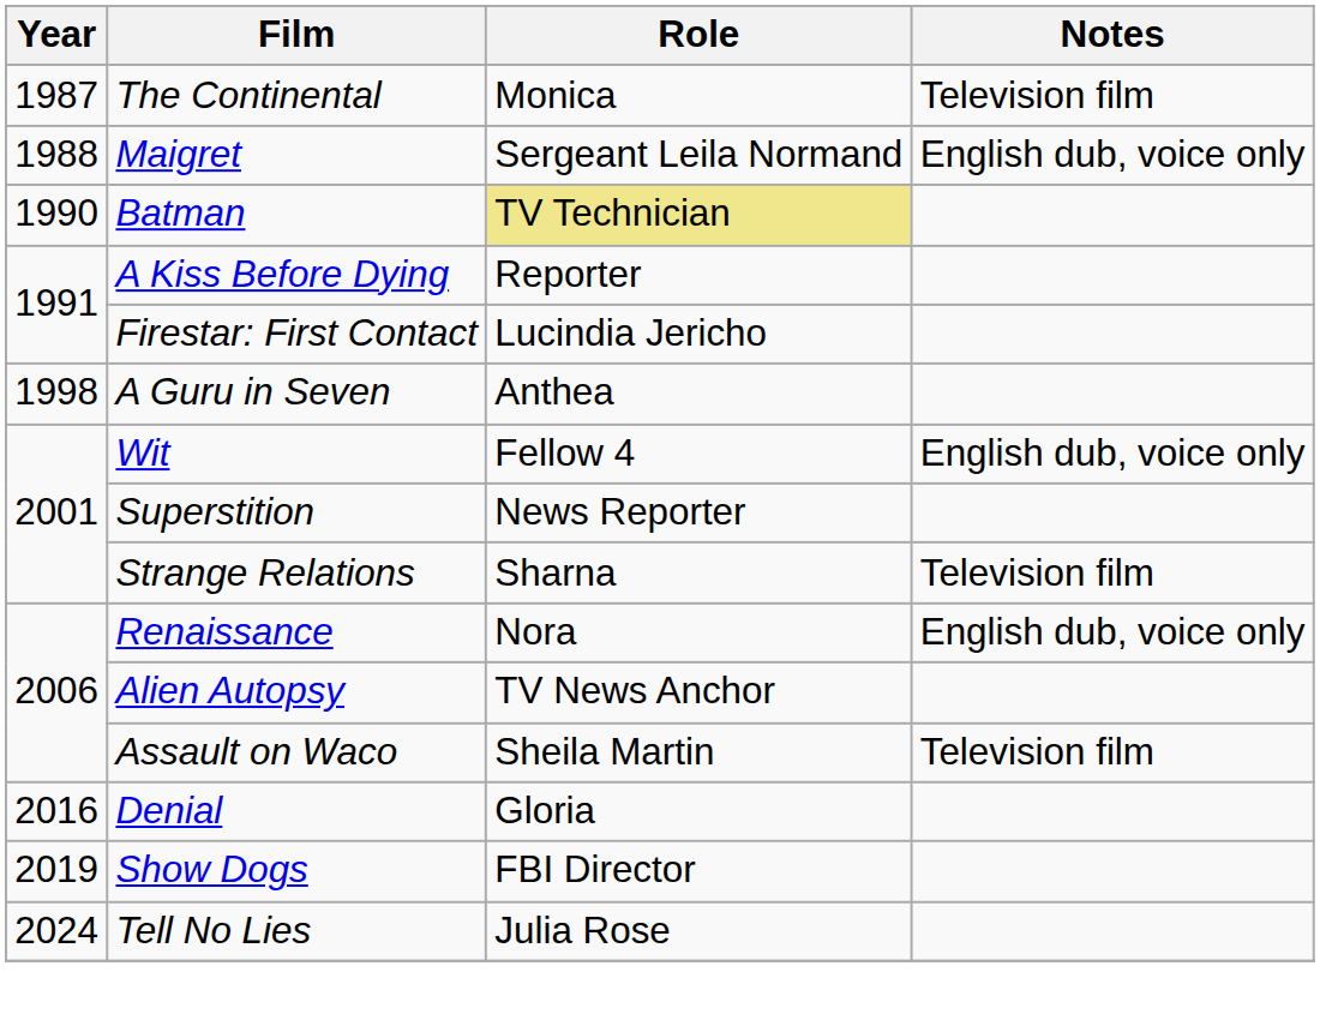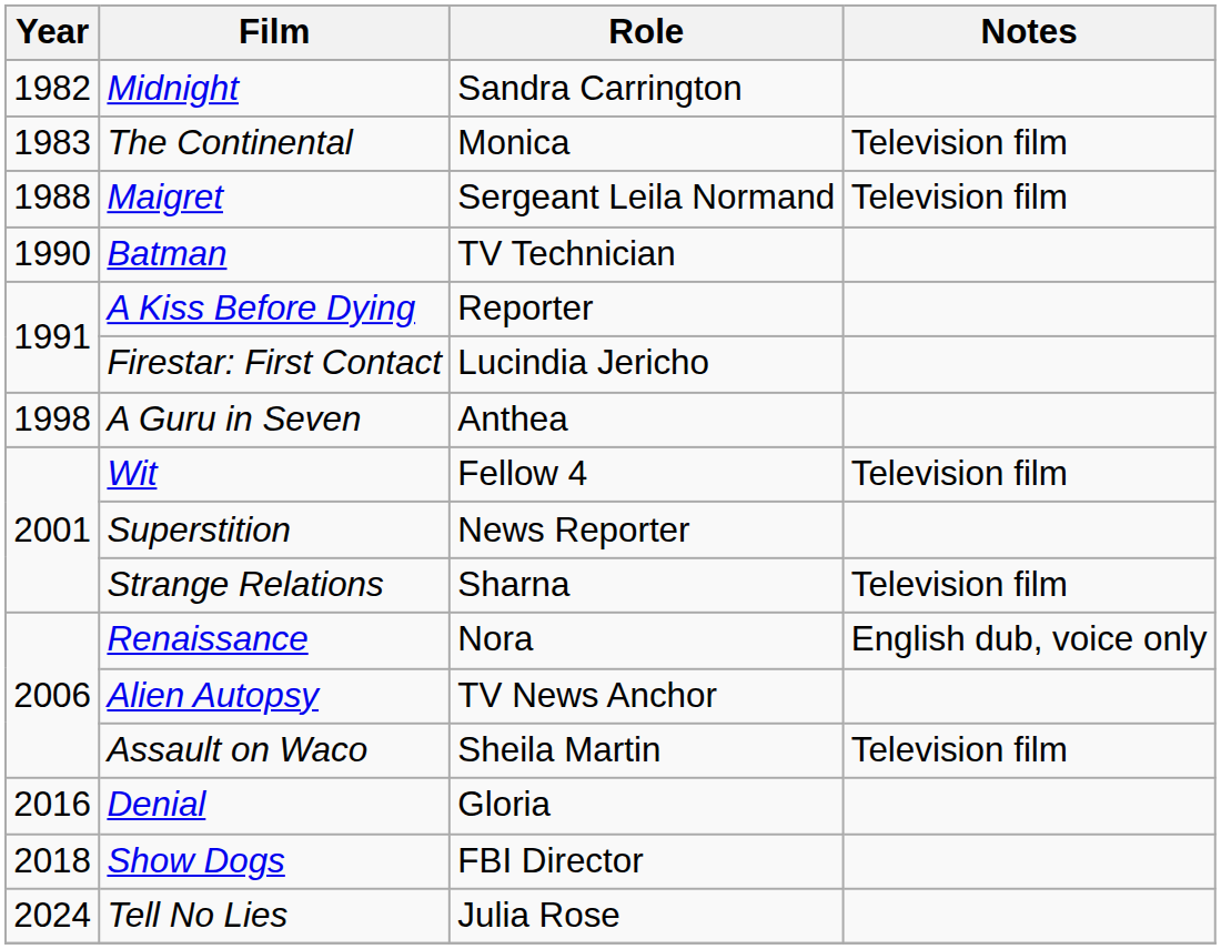+ row: 1982 | Midnight | Sandra Carrington
The Continental | Year: 1987 -> 1983
Maigret | Notes: English dub, voice only -> Television film
Batman | Role: khaki background -> no background
Wit | Notes: English dub, voice only -> Television film
Show Dogs | Year: 2019 -> 2018
